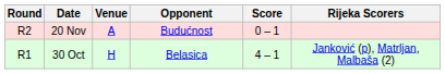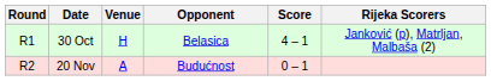rows swapped: 30 Oct <-> 20 Nov
